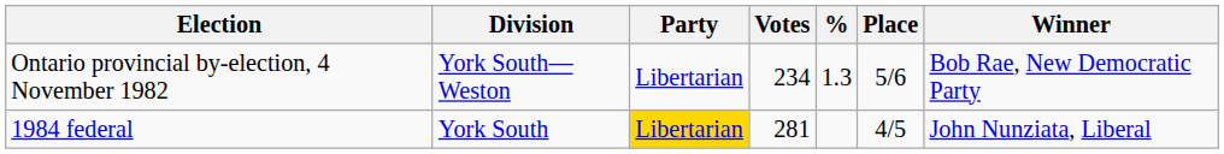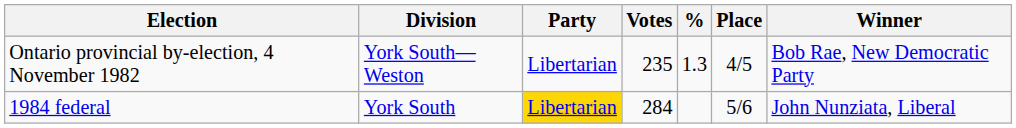Ontario provincial by-election, 4 November 1982 | Votes: 234 -> 235
Ontario provincial by-election, 4 November 1982 | Place: 5/6 -> 4/5
1984 federal | Votes: 281 -> 284
1984 federal | Place: 4/5 -> 5/6
